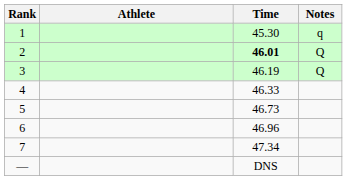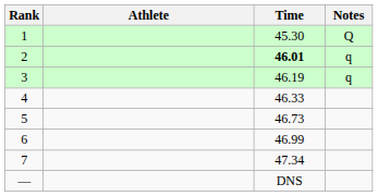1 | Notes: q -> Q
2 | Notes: Q -> q
3 | Notes: Q -> q
6 | Time: 46.96 -> 46.99
